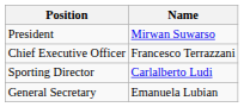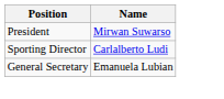- row: Chief Executive Officer | Francesco Terrazzani
